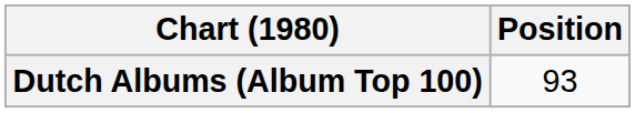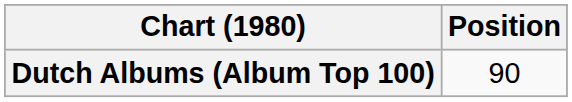Dutch Albums (Album Top 100) | Position: 93 -> 90
